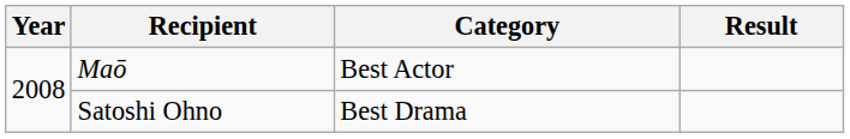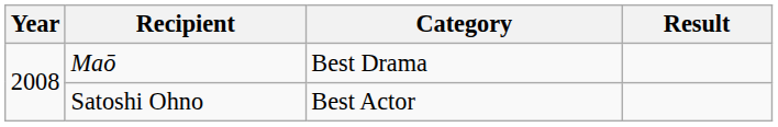Maō | Category: Best Actor -> Best Drama
Satoshi Ohno | Category: Best Drama -> Best Actor
